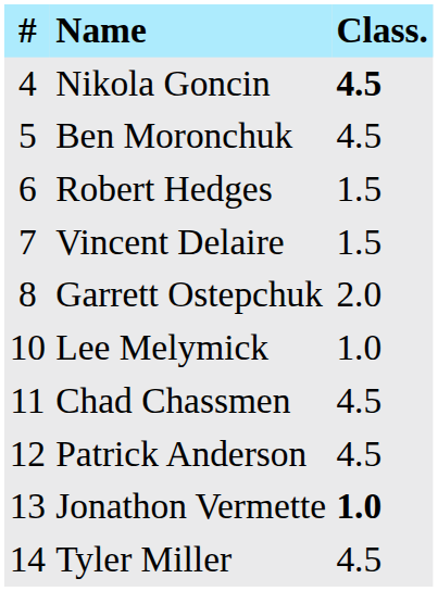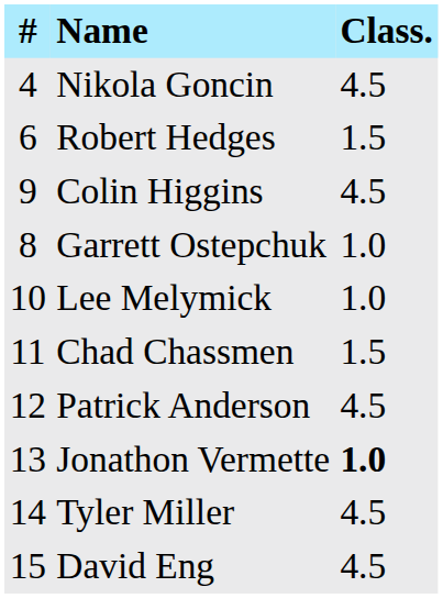Nikola Goncin | Class.: bold -> normal
- row: 5 | Ben Moronchuk | 4.5
- row: 7 | Vincent Delaire | 1.5
+ row: 9 | Colin Higgins | 4.5
Garrett Ostepchuk | Class.: 2.0 -> 1.0
Chad Chassmen | Class.: 4.5 -> 1.5
+ row: 15 | David Eng | 4.5
